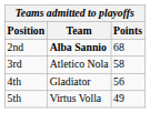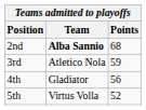3rd | Points: 58 -> 59
5th | Points: 49 -> 52
